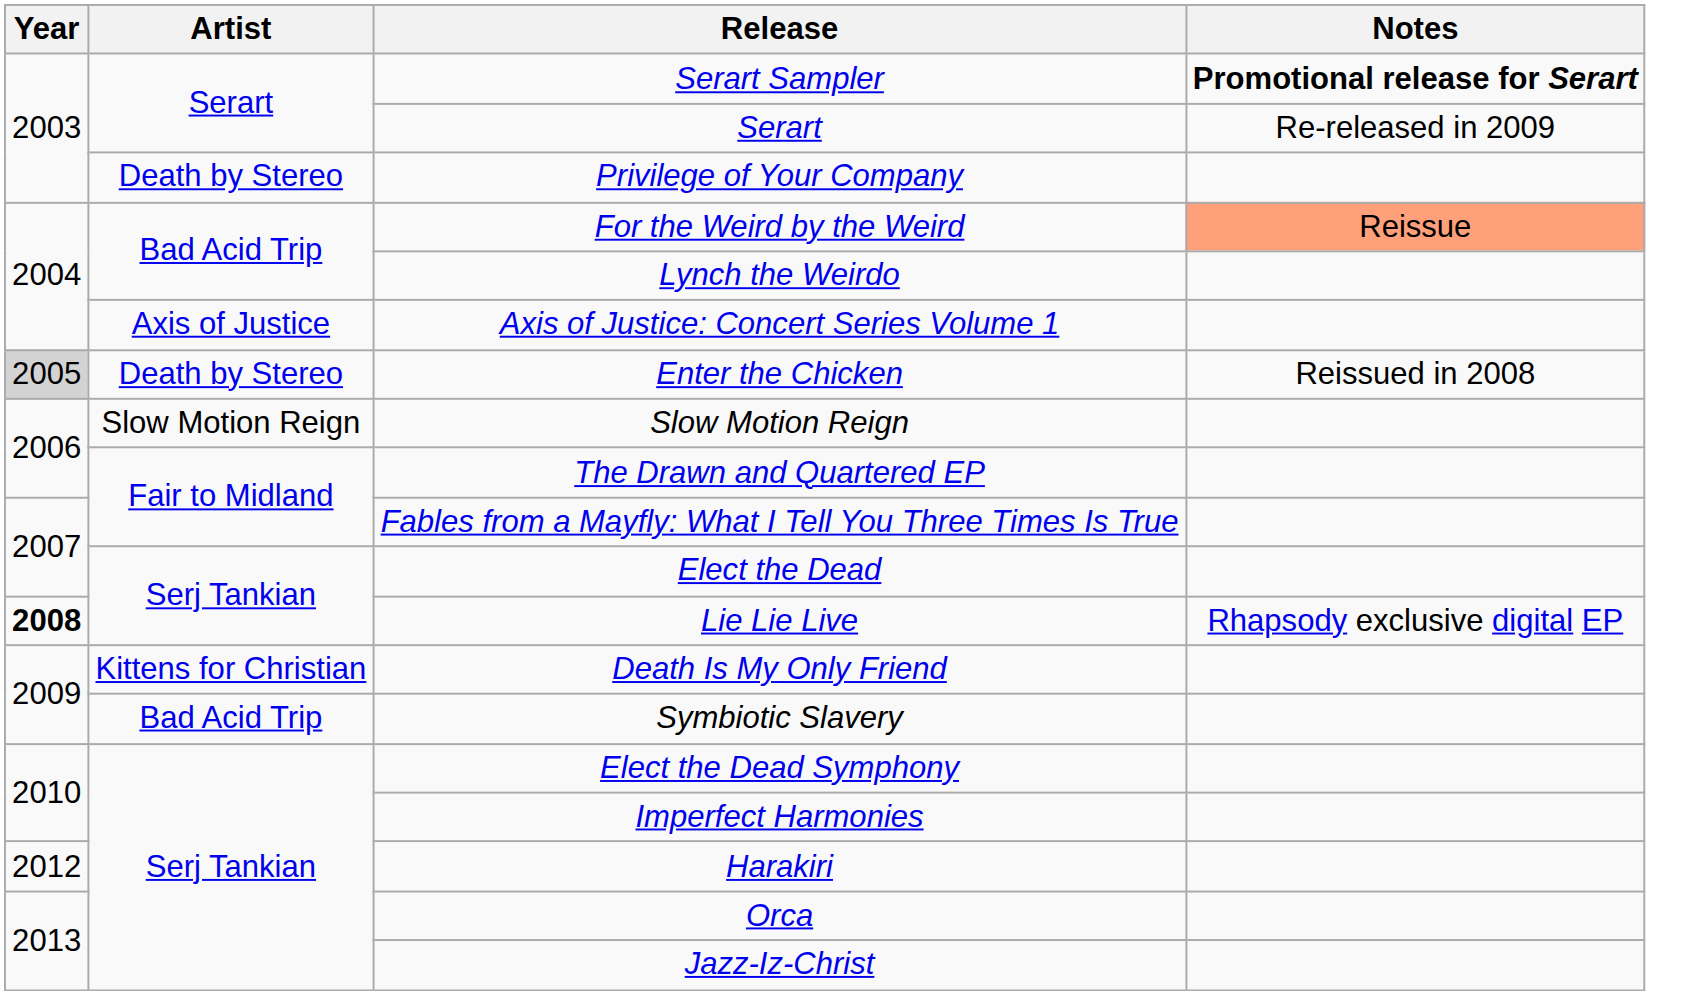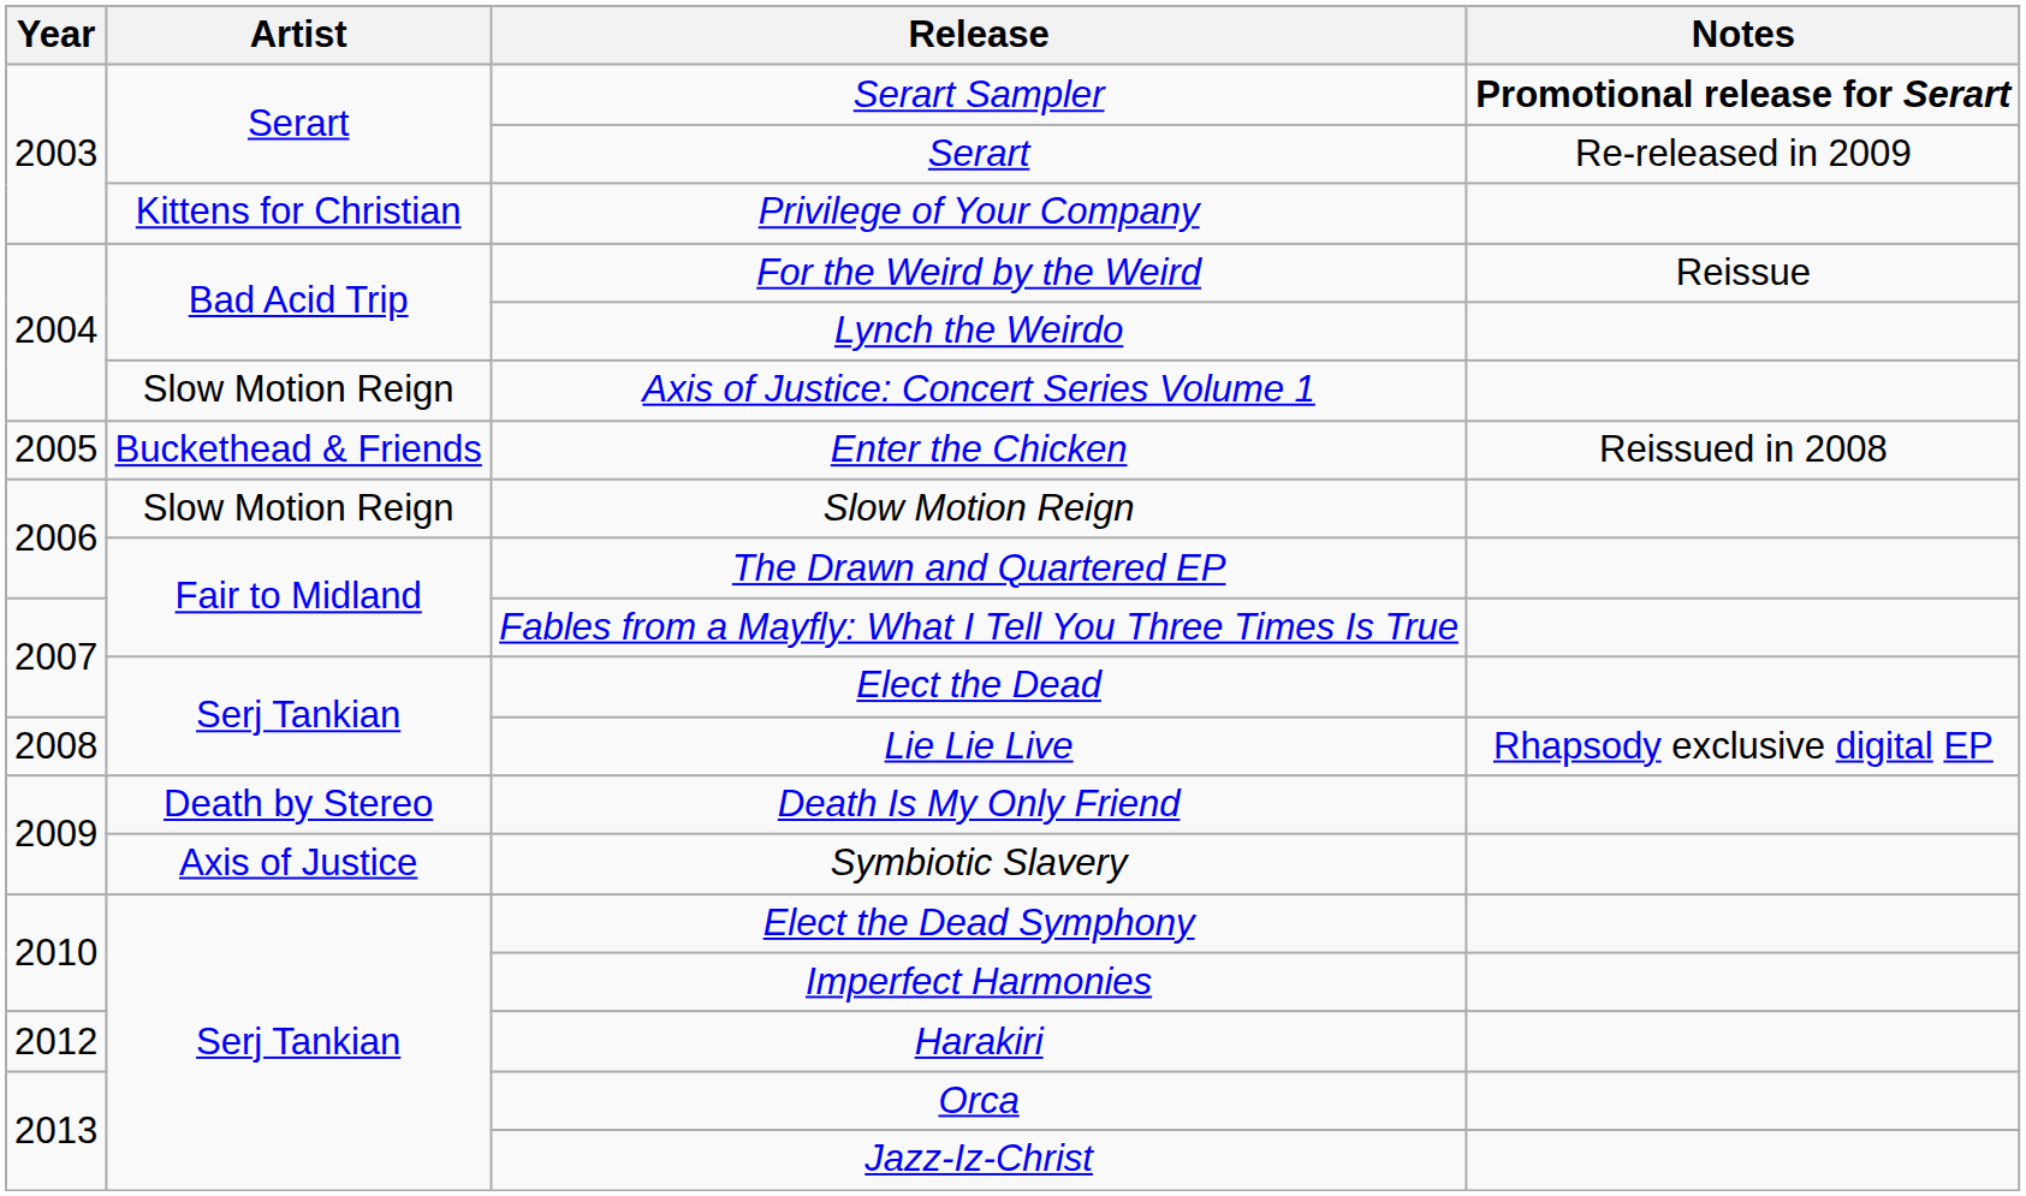Privilege of Your Company | Artist: Death by Stereo -> Kittens for Christian
For the Weird by the Weird | Notes: lightsalmon background -> no background
Axis of Justice: Concert Series Volume 1 | Artist: Axis of Justice -> Slow Motion Reign
Enter the Chicken | Year: lightgrey background -> no background
Enter the Chicken | Artist: Death by Stereo -> Buckethead & Friends
Lie Lie Live | Year: bold -> normal
Death Is My Only Friend | Artist: Kittens for Christian -> Death by Stereo
Symbiotic Slavery | Artist: Bad Acid Trip -> Axis of Justice
